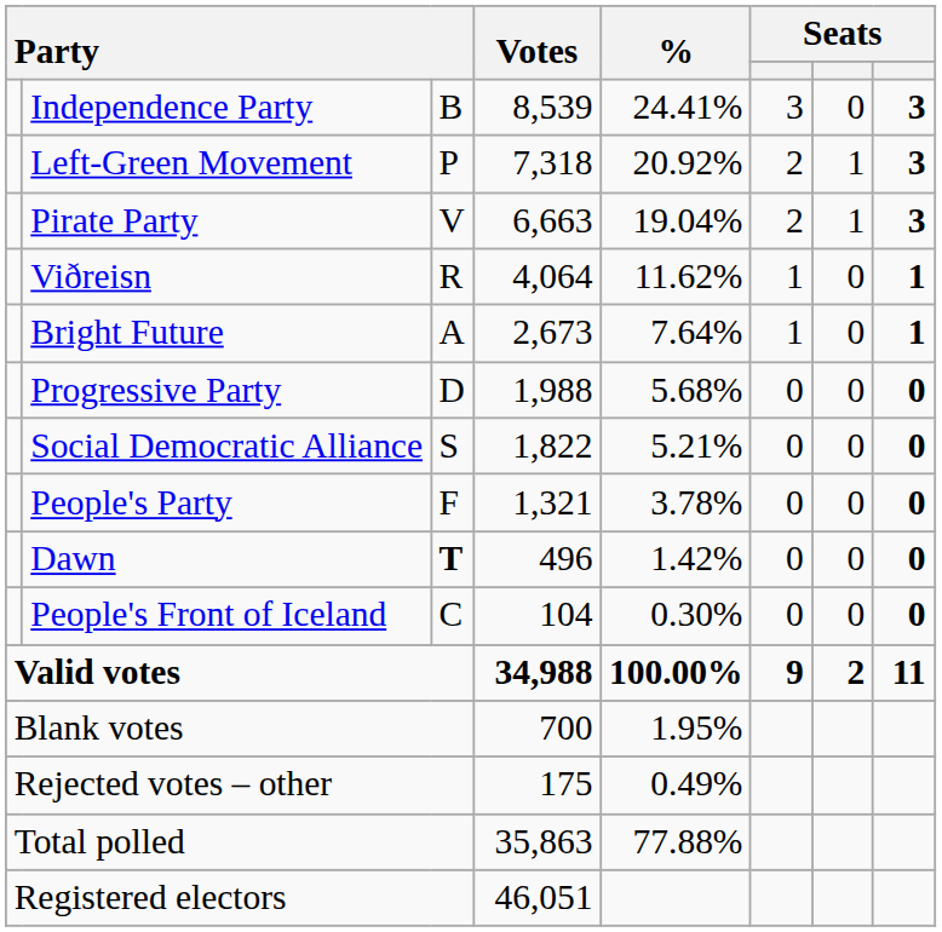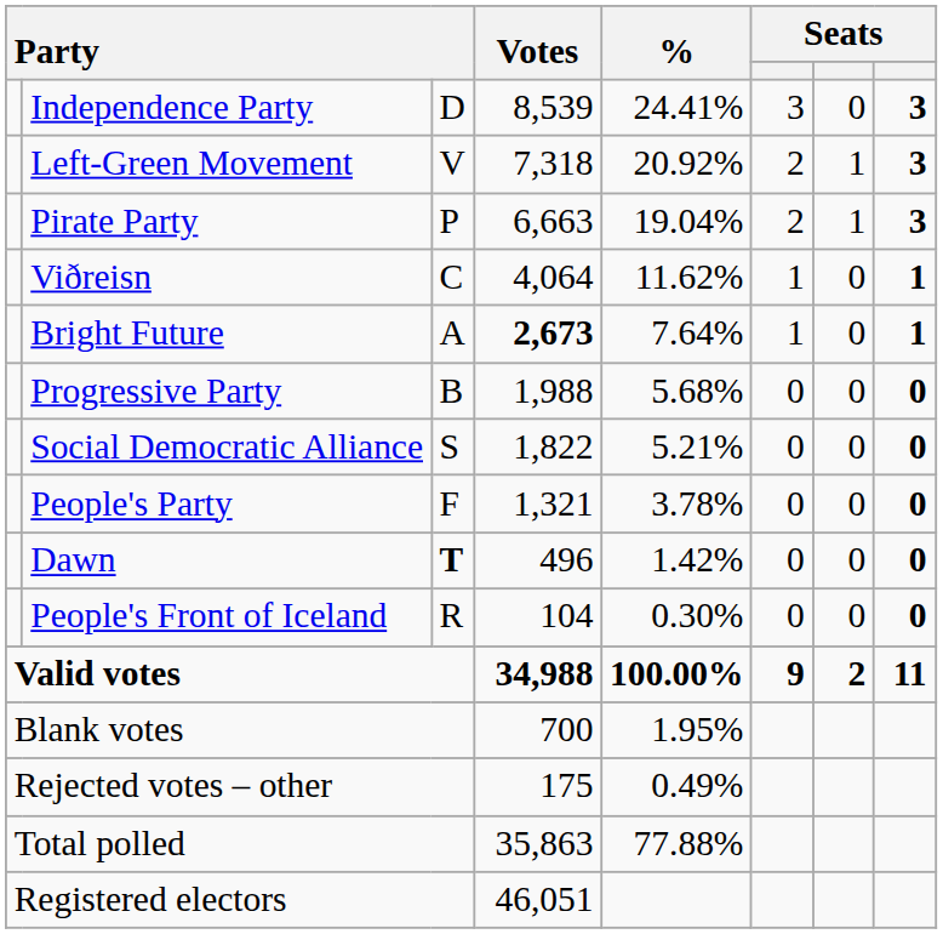Independence Party | column 3: B -> D
Left-Green Movement | column 3: P -> V
Pirate Party | column 3: V -> P
Viðreisn | column 3: R -> C
Bright Future | Votes: normal -> bold
Progressive Party | column 3: D -> B
People's Front of Iceland | column 3: C -> R
